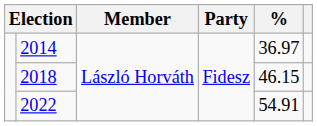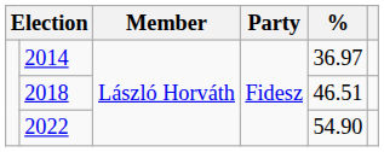2018 | %: 46.15 -> 46.51
2022 | %: 54.91 -> 54.90
